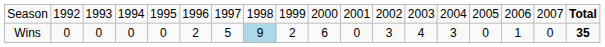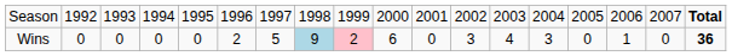Wins | column 9: no background -> pink background
Wins | column 18: 35 -> 36
